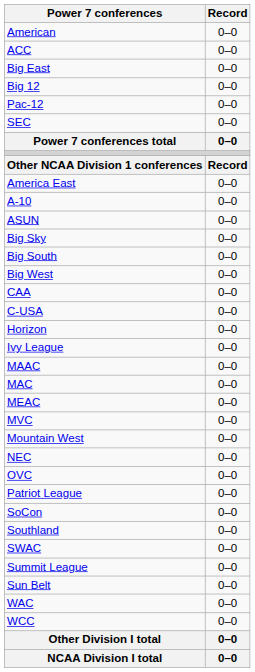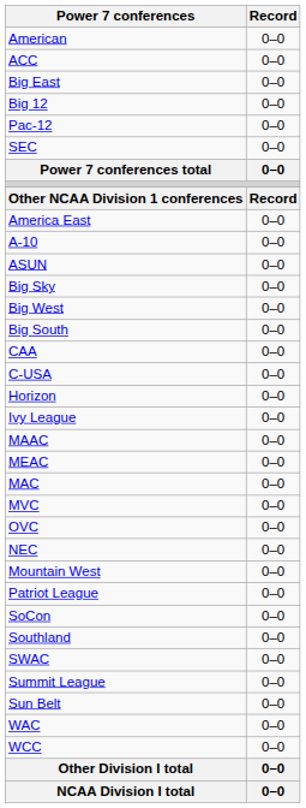rows swapped: Big South <-> Big West
rows swapped: MAC <-> MEAC
rows swapped: Mountain West <-> OVC
